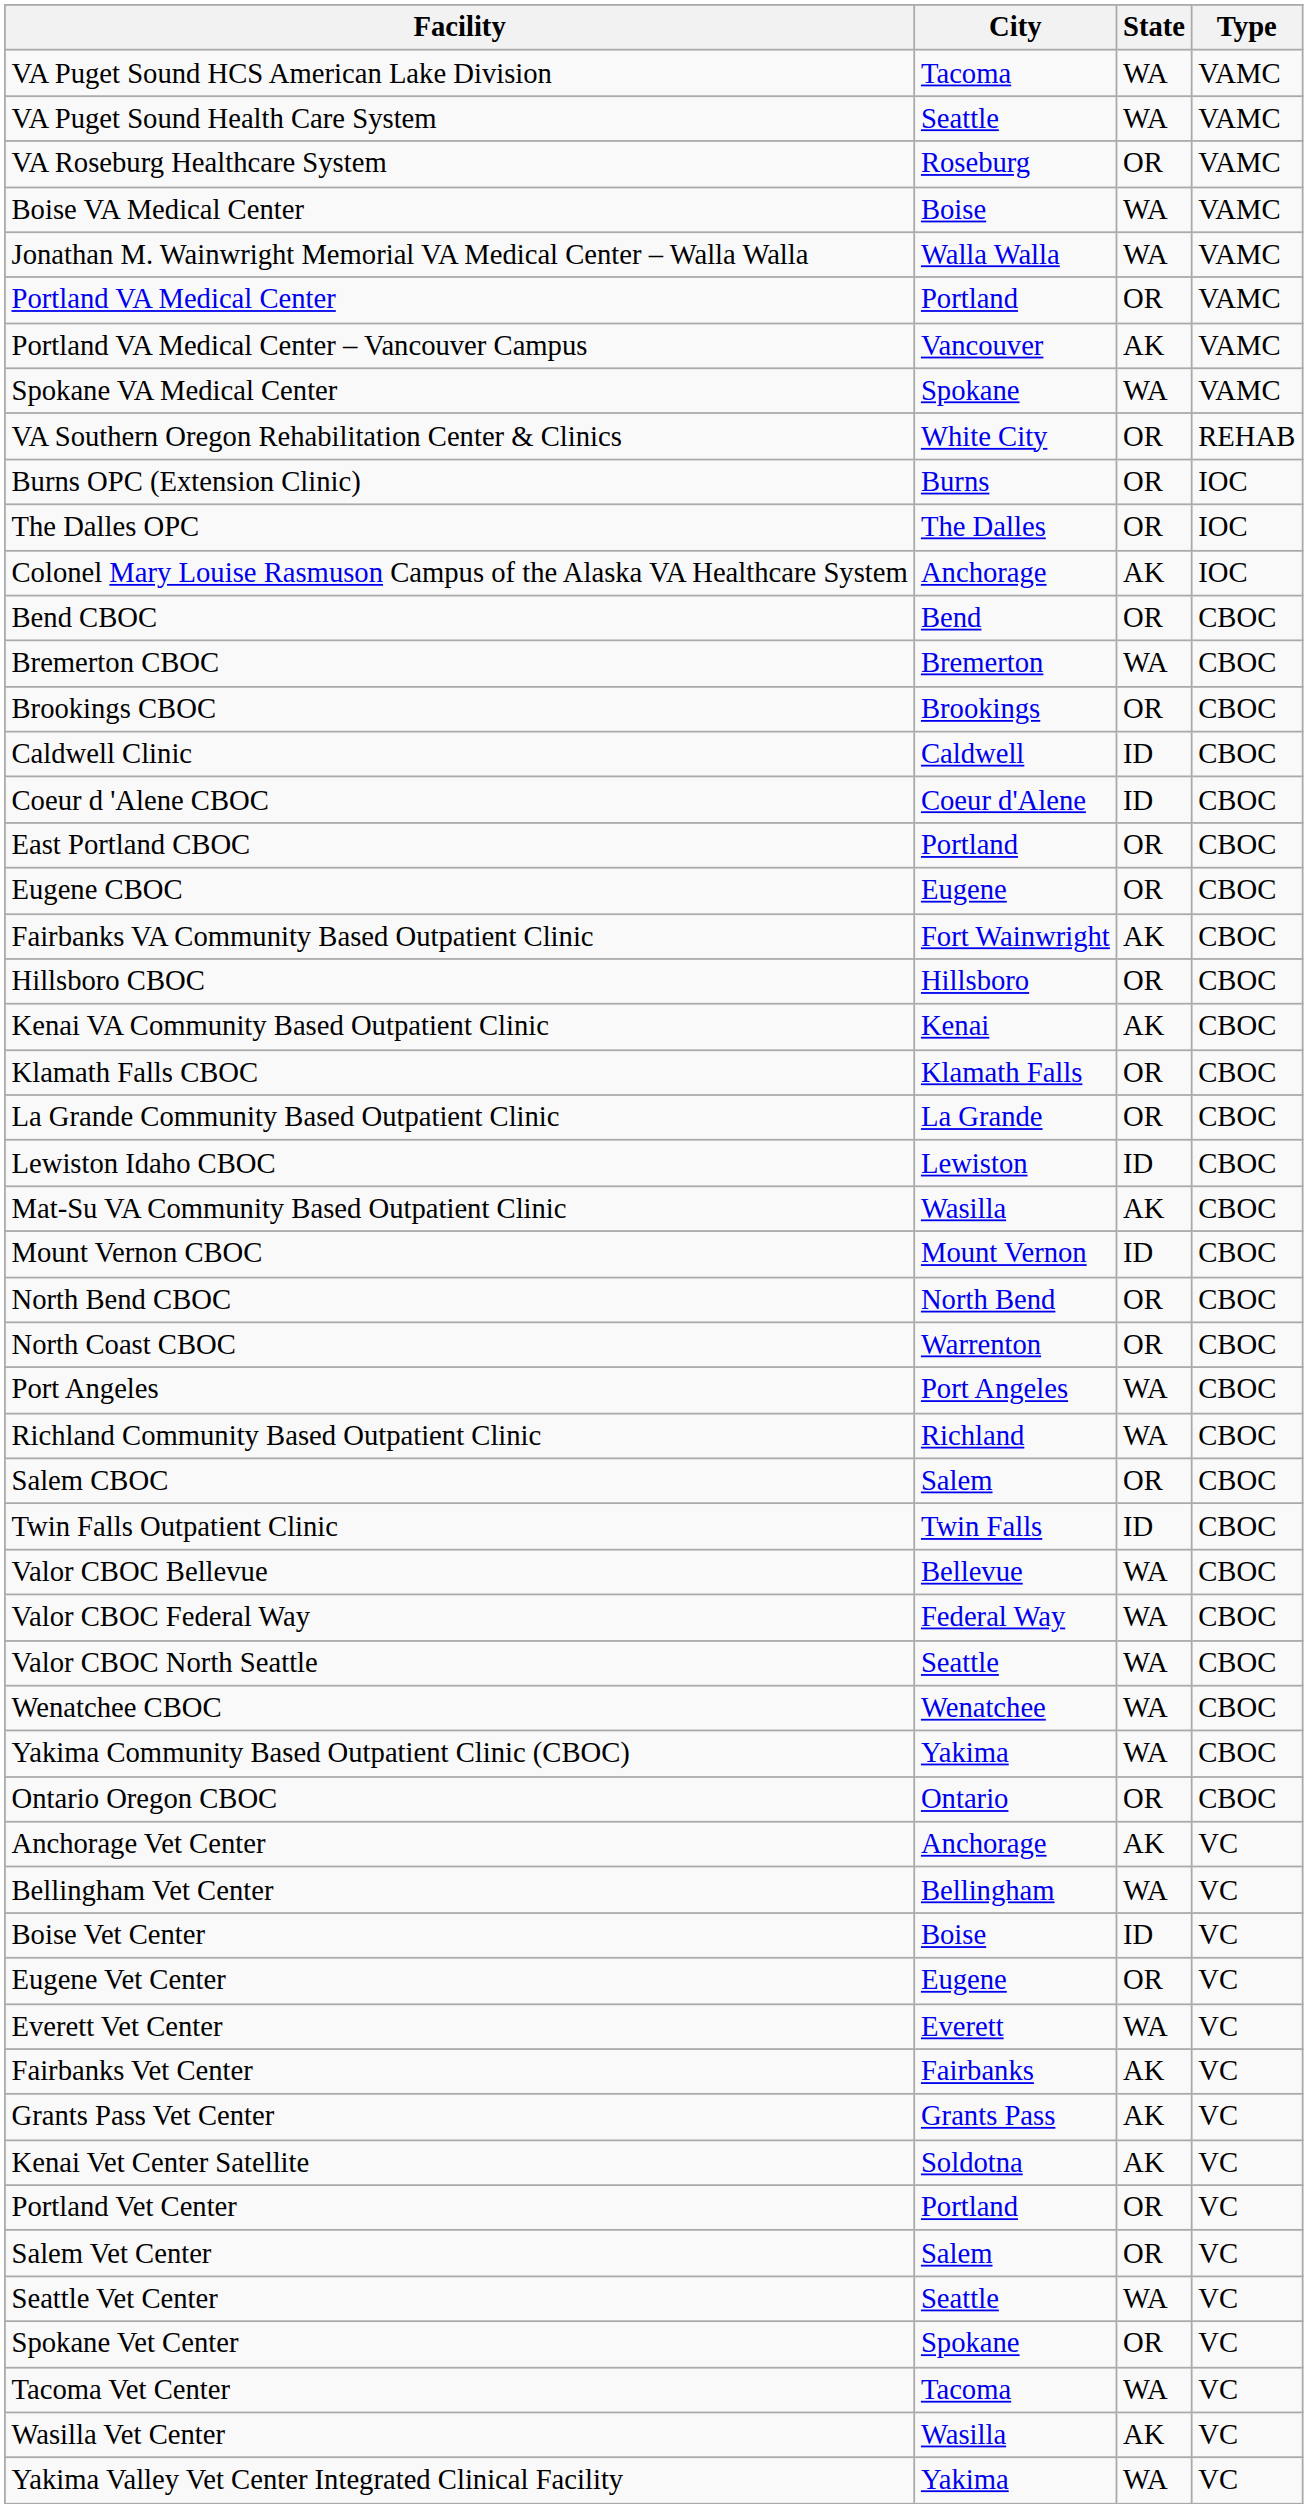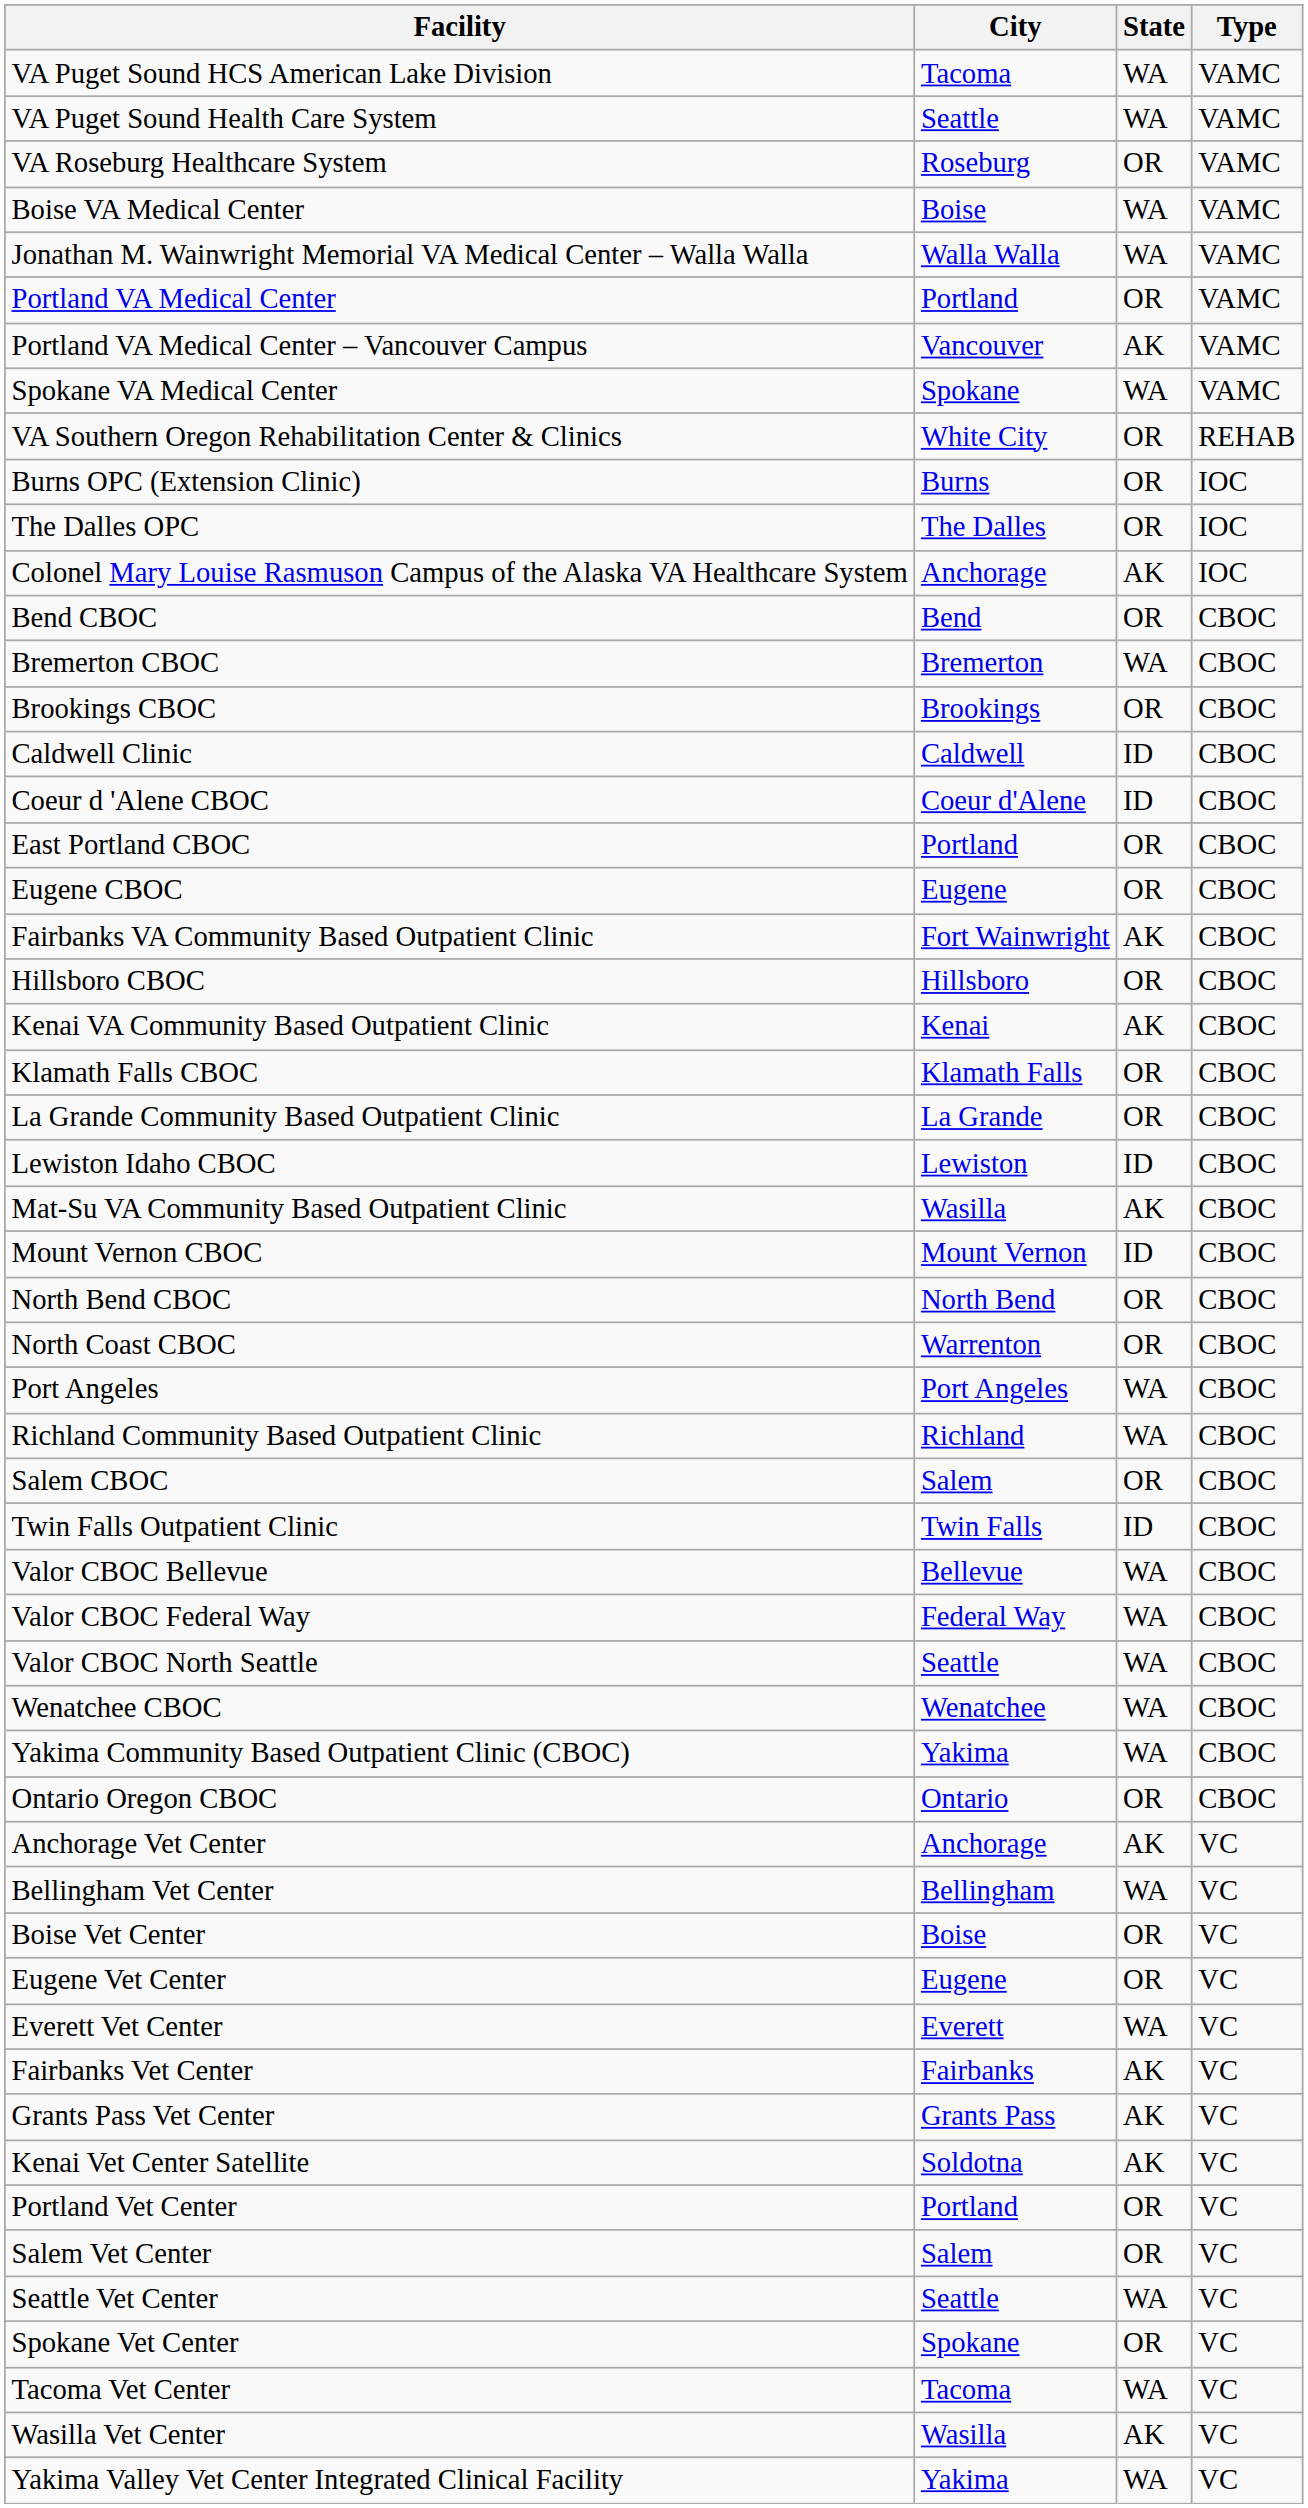Boise Vet Center | State: ID -> OR
